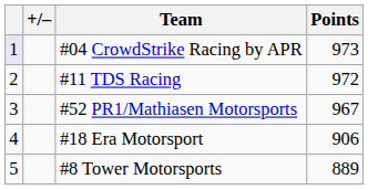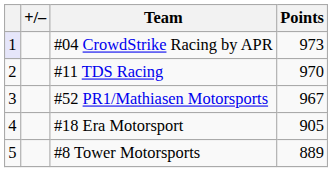#11 TDS Racing | Points: 972 -> 970
#18 Era Motorsport | Points: 906 -> 905
